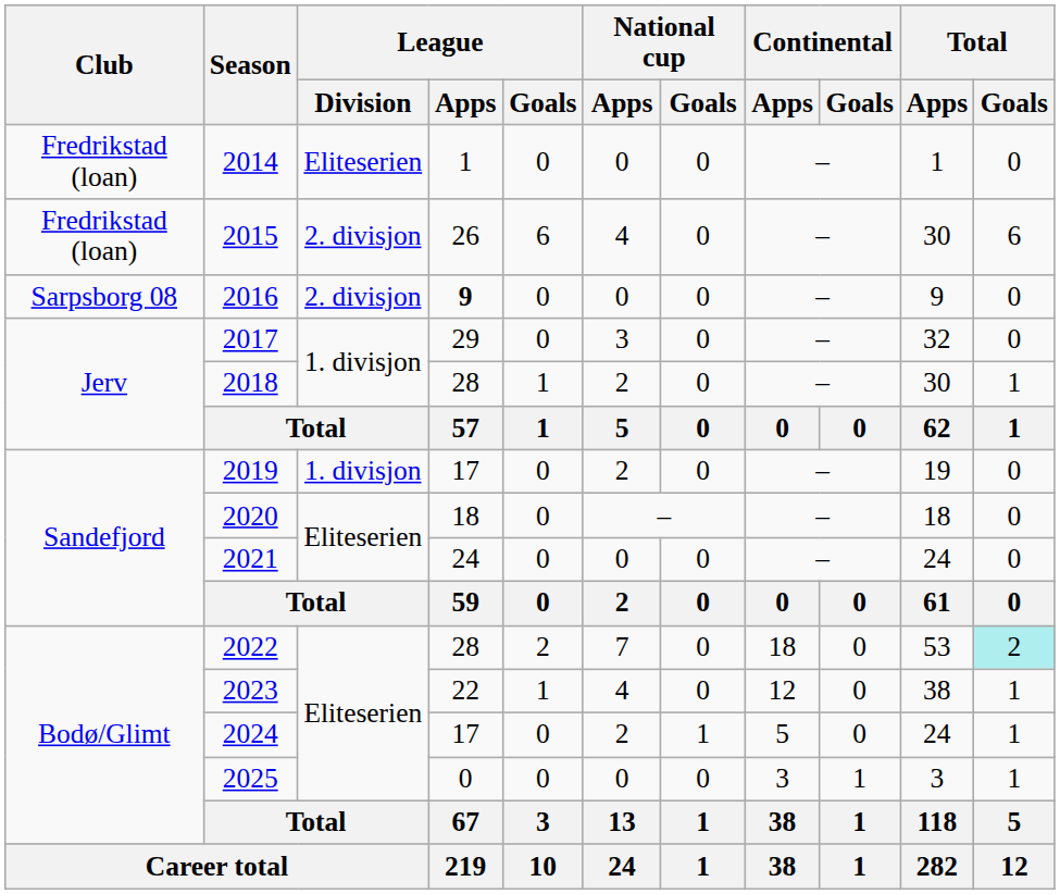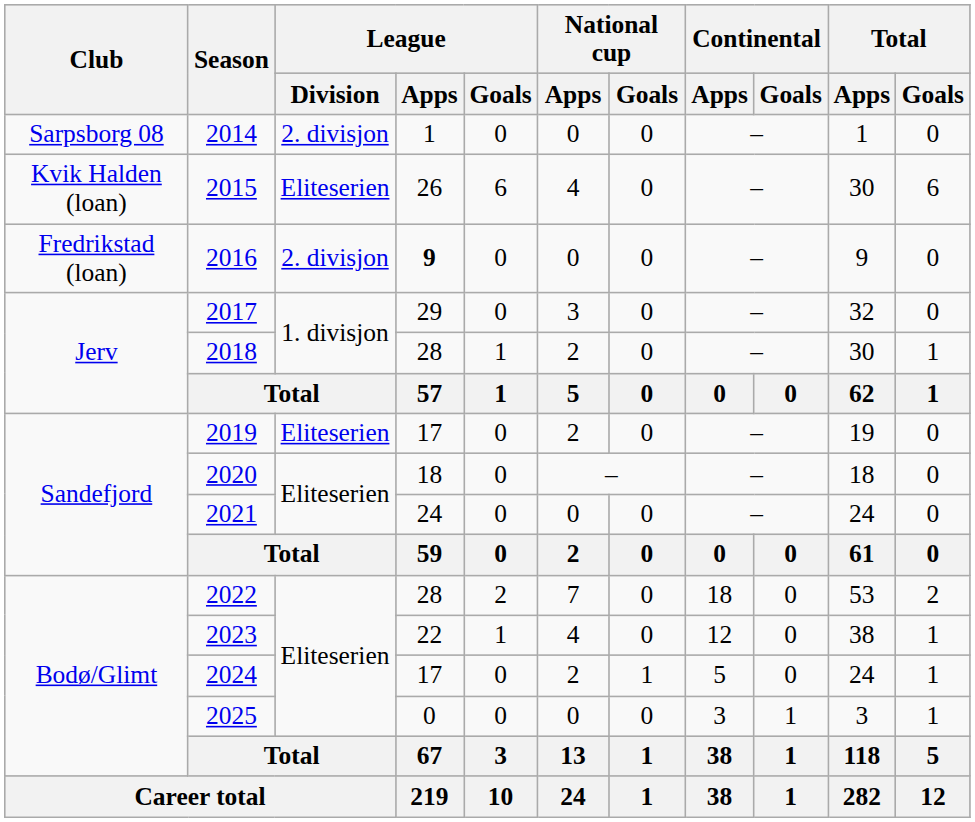2014 | Club: Fredrikstad (loan) -> Sarpsborg 08
2014 | League / Division: Eliteserien -> 2. divisjon
2015 | Club: Fredrikstad (loan) -> Kvik Halden (loan)
2015 | League / Division: 2. divisjon -> Eliteserien
2016 | Club: Sarpsborg 08 -> Fredrikstad (loan)
2019 | League / Division: 1. divisjon -> Eliteserien
2022 | Total / Goals: paleturquoise background -> no background
